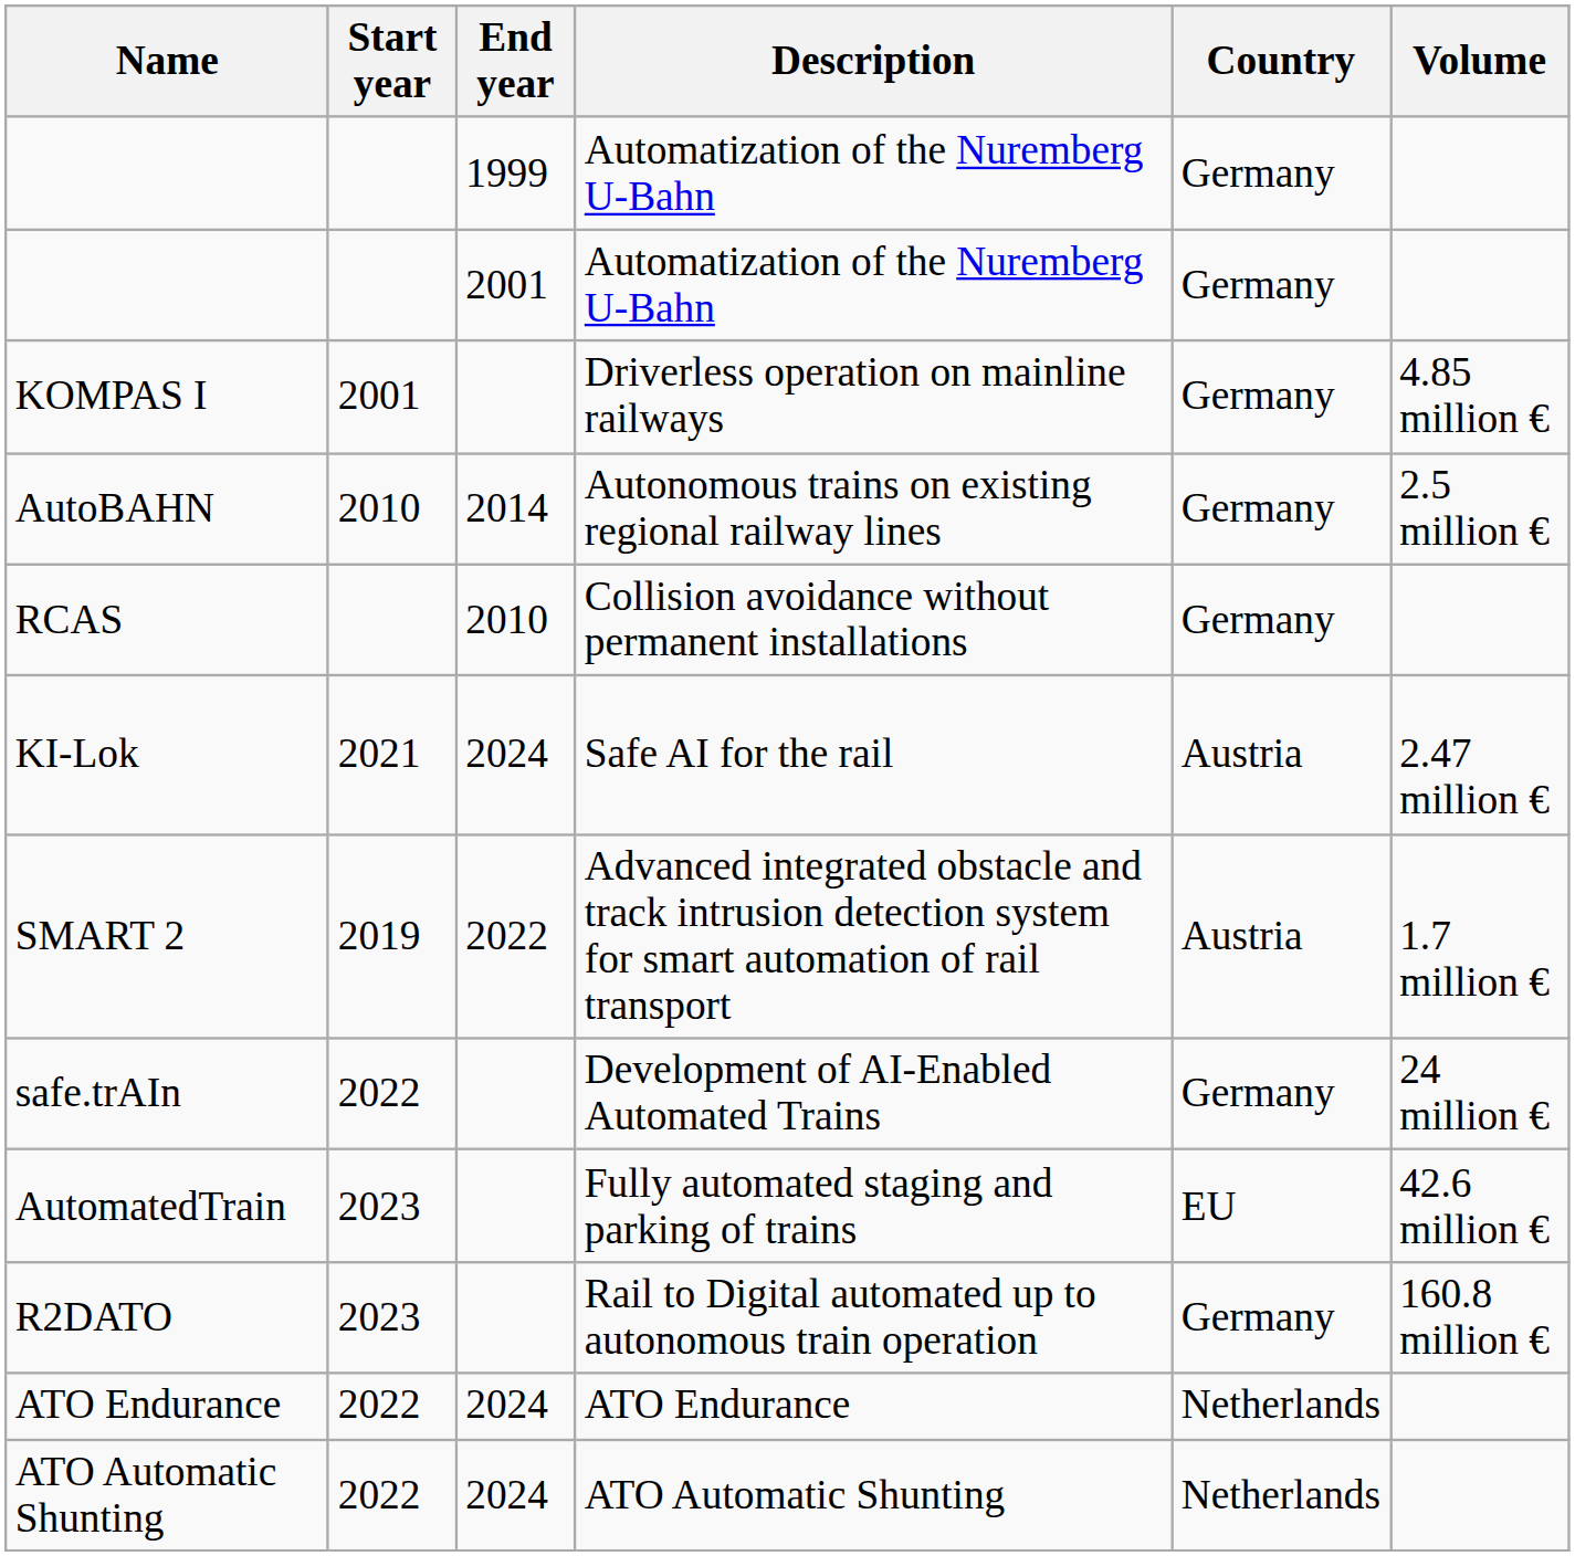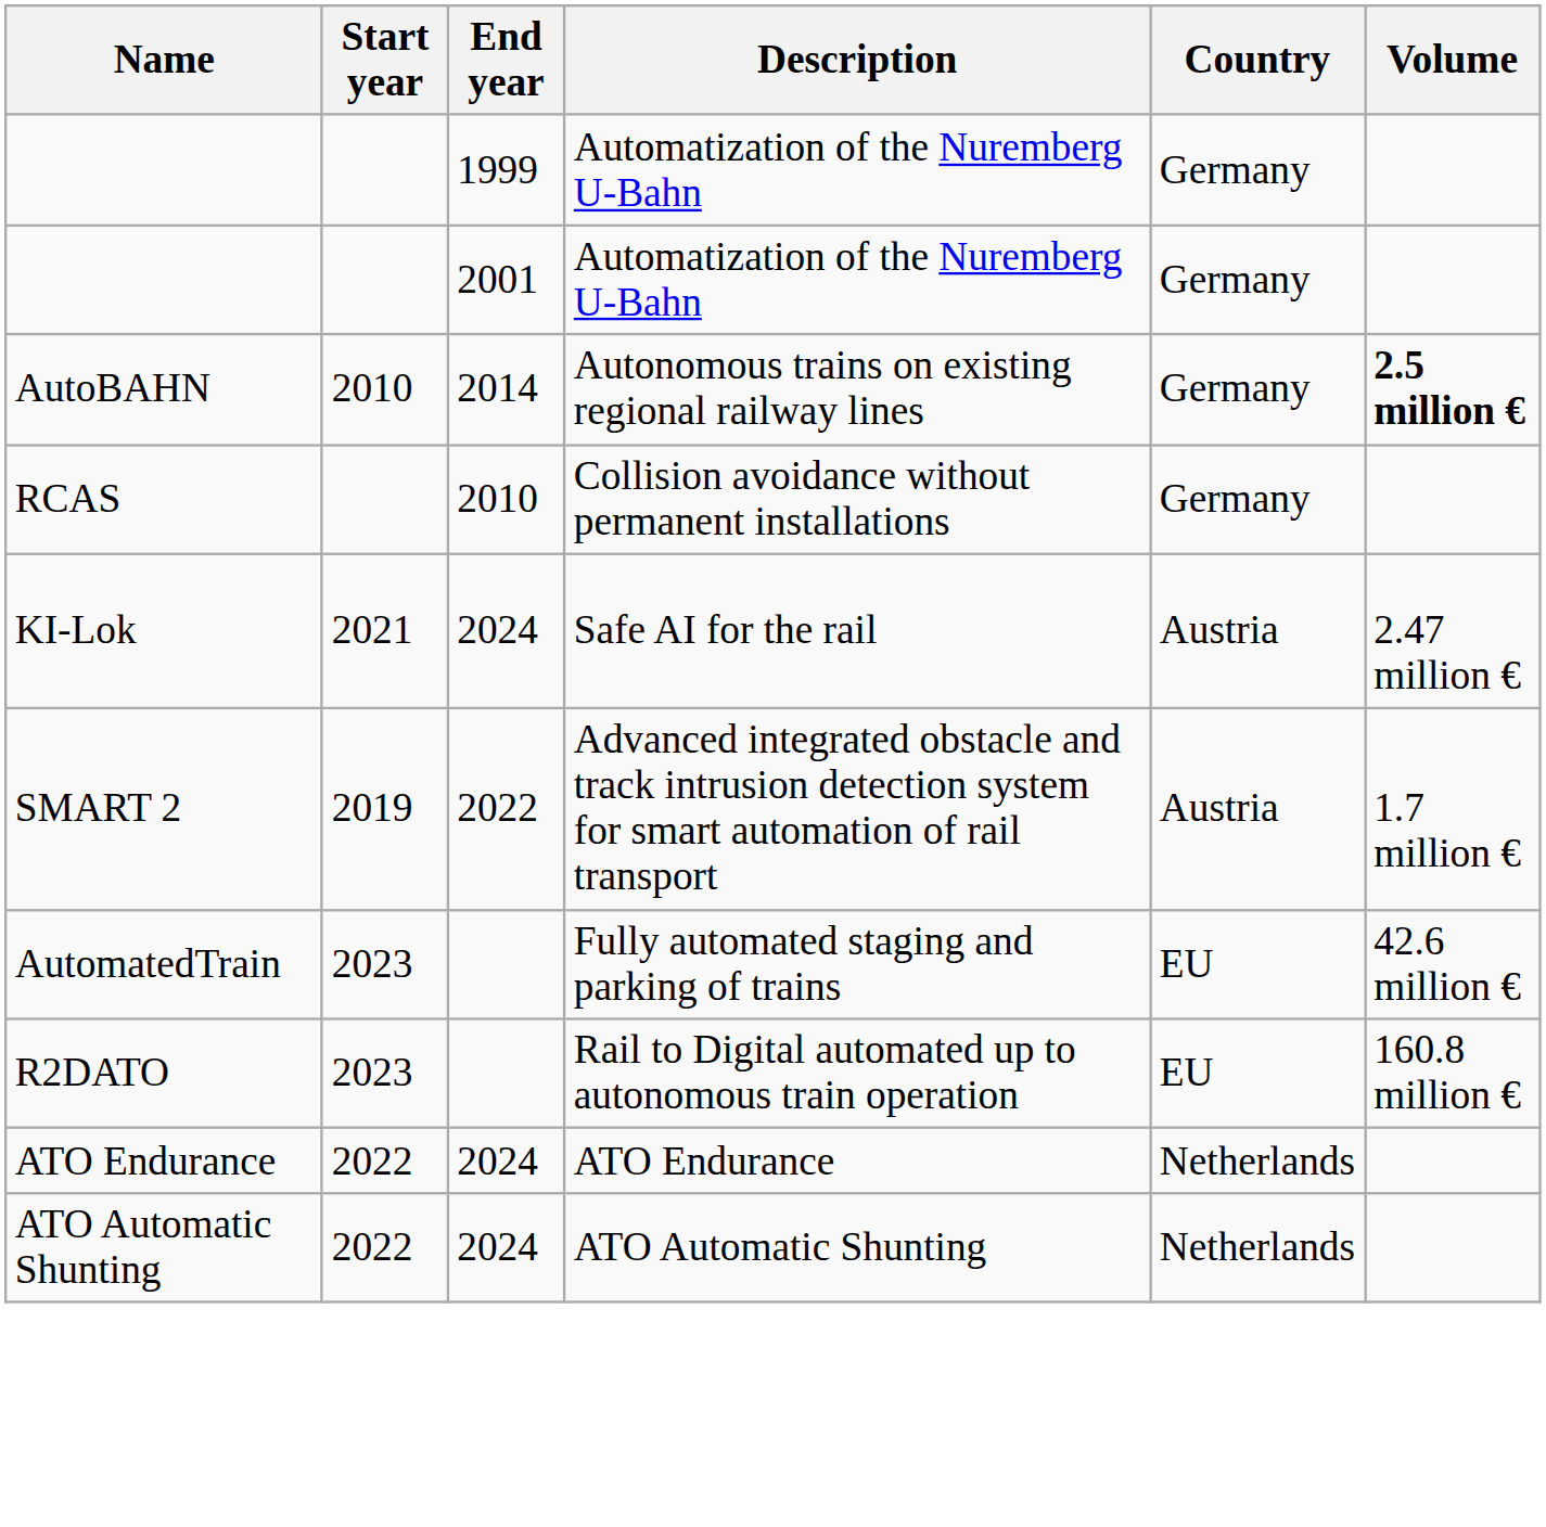- row: KOMPAS I | 2001 | Driverless operation on mainline railways | Germany | 4.85 million €
AutoBAHN | Volume: normal -> bold
- row: safe.trAIn | 2022 | Development of AI-Enabled Automated Trains | Germany | 24 million €
R2DATO | Country: Germany -> EU
